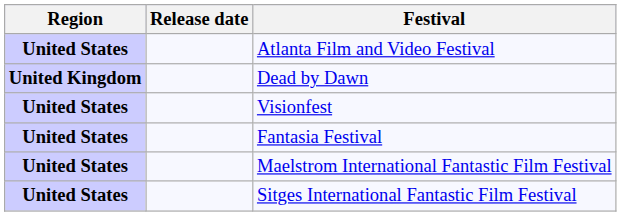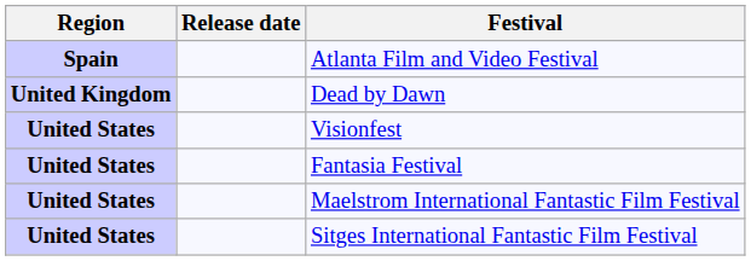Atlanta Film and Video Festival | Region: United States -> Spain
